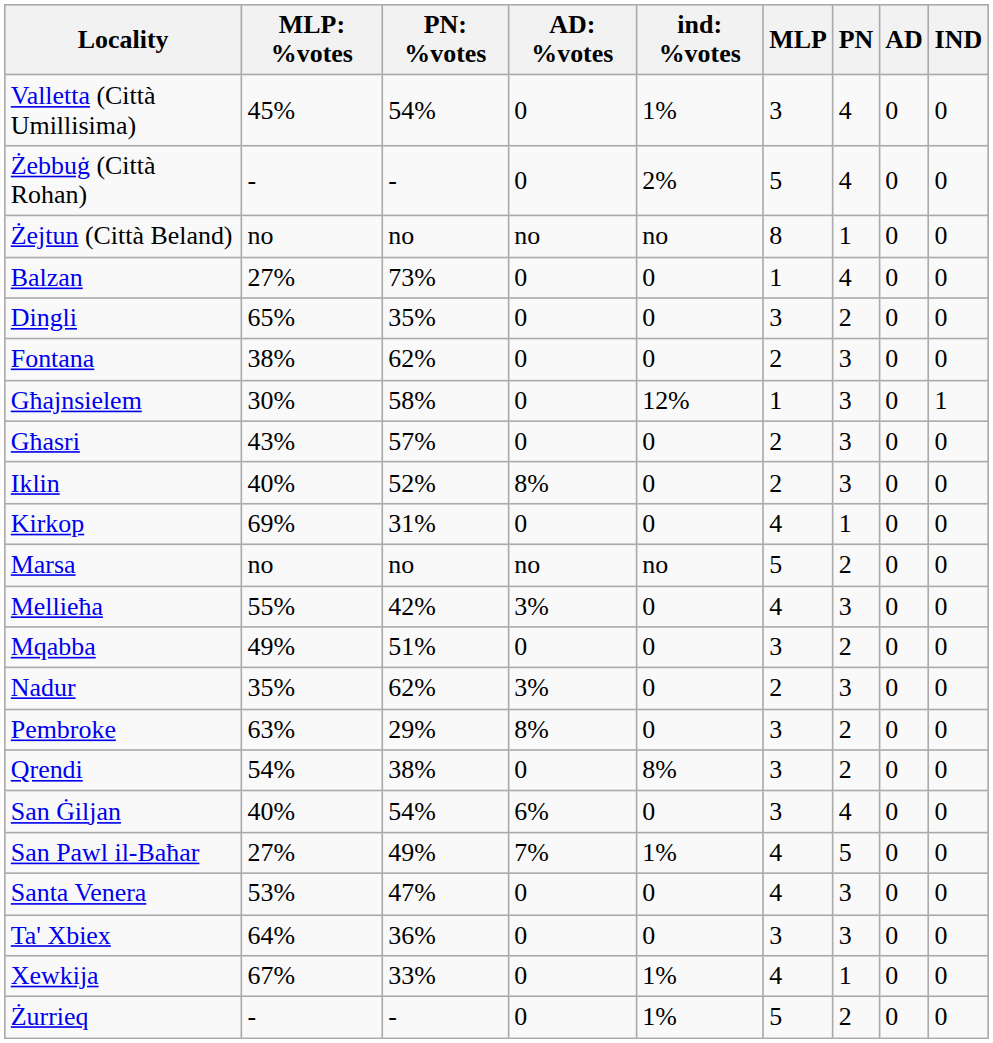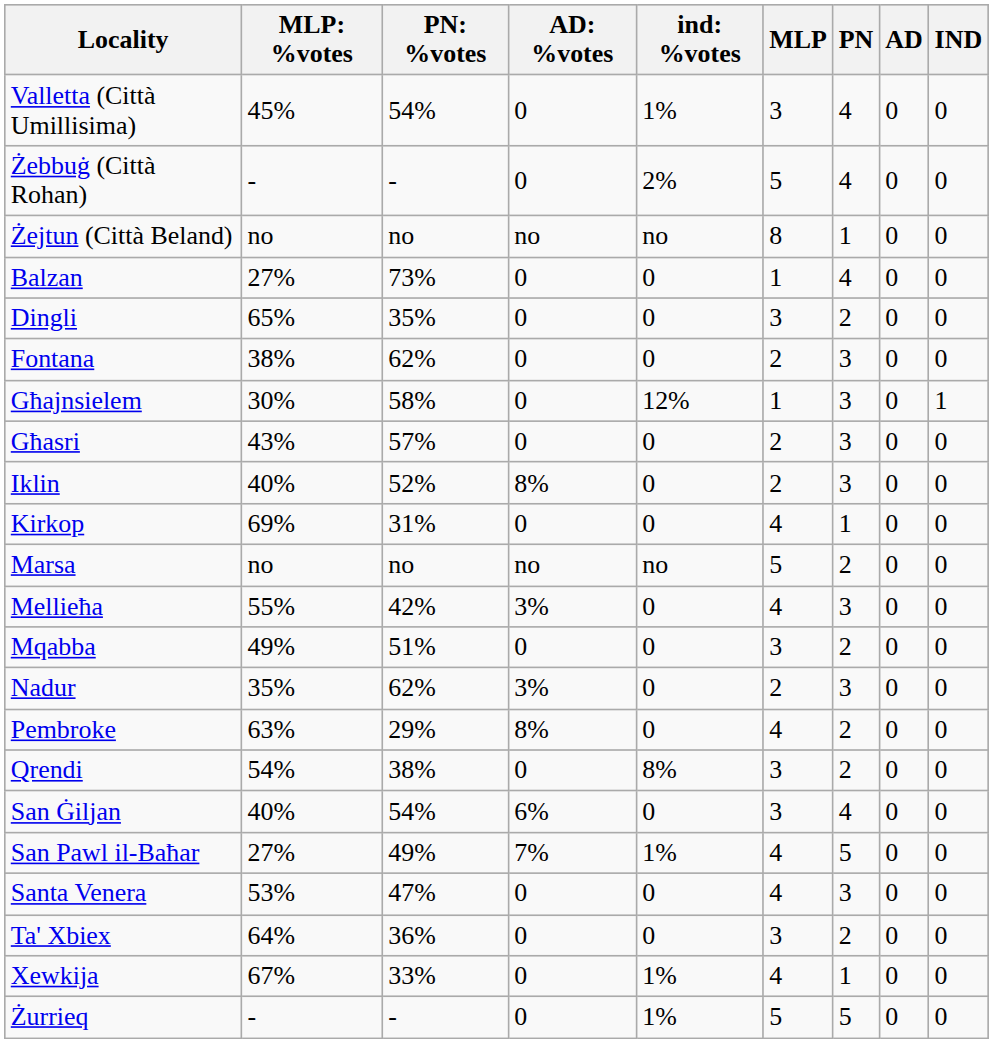Pembroke | MLP: 3 -> 4
Ta' Xbiex | PN: 3 -> 2
Żurrieq | PN: 2 -> 5
